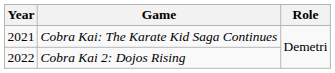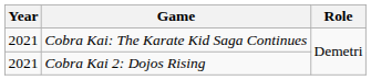Cobra Kai 2: Dojos Rising | Year: 2022 -> 2021
